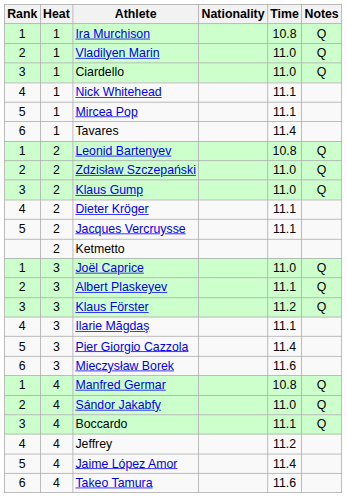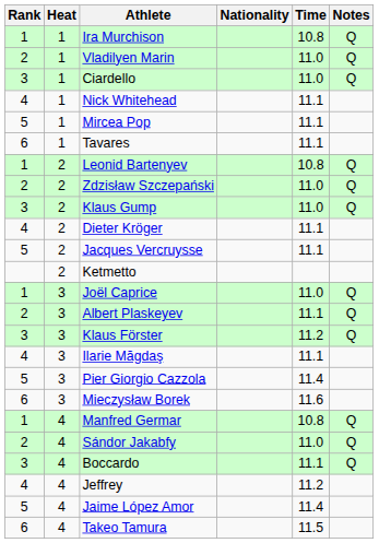Tavares | Time: 11.4 -> 11.1
Takeo Tamura | Time: 11.6 -> 11.5
